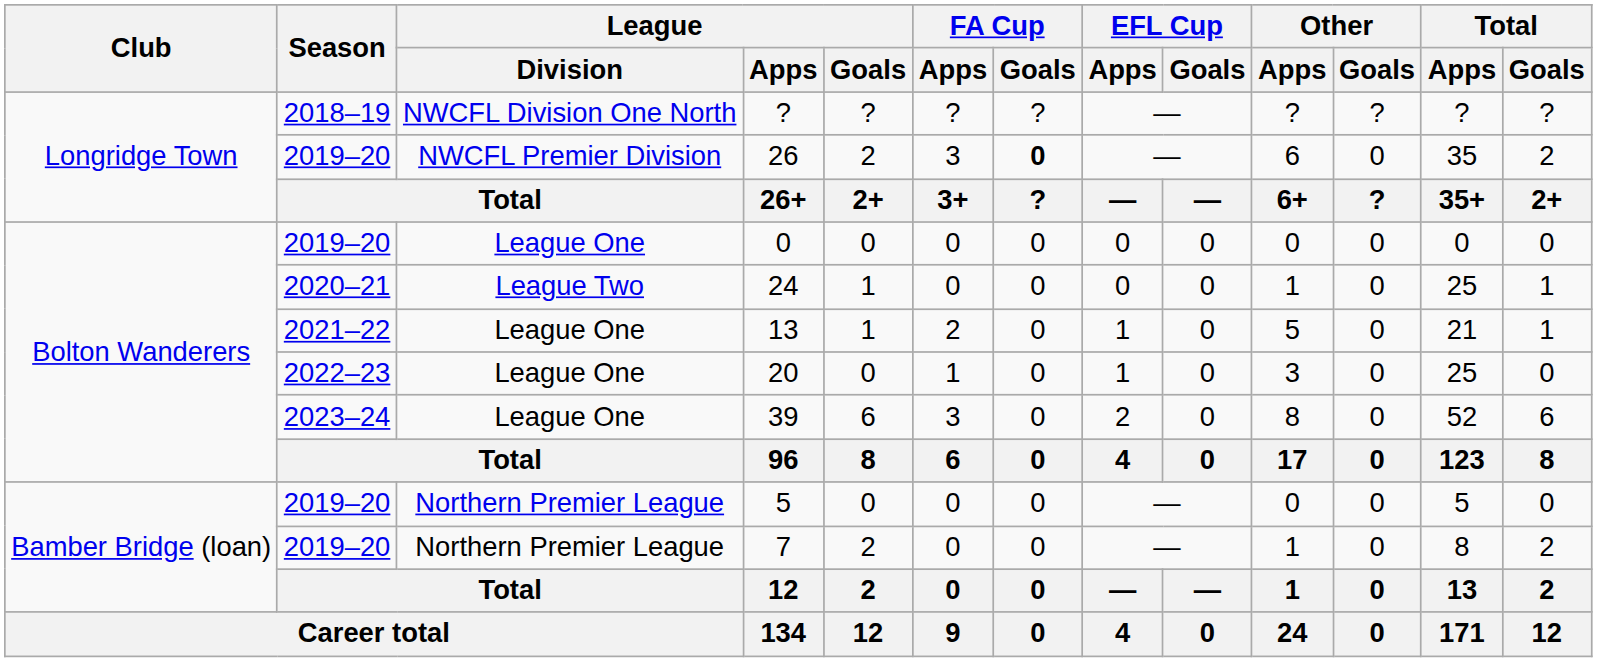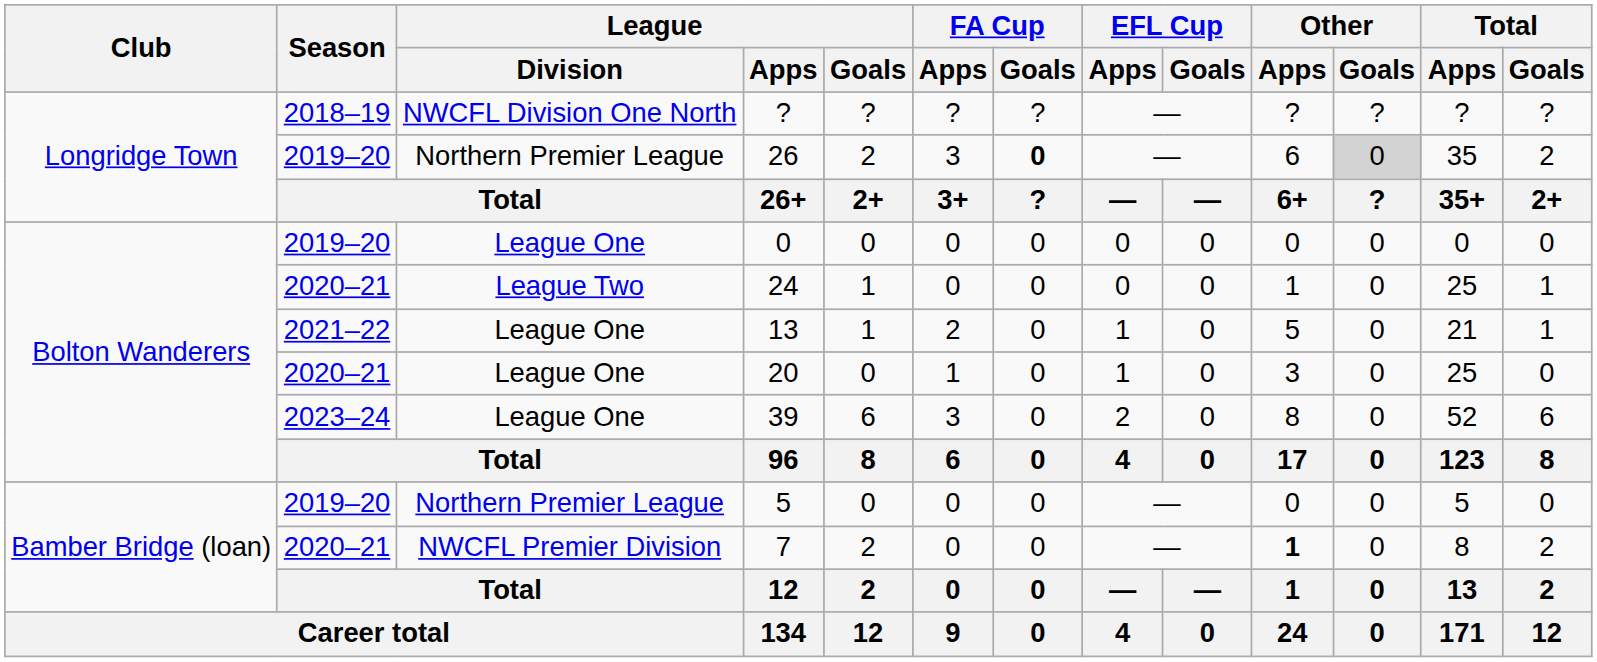26 | League / Division: NWCFL Premier Division -> Northern Premier League
26 | Other / Goals: no background -> lightgrey background
20 | Season: 2022–23 -> 2020–21
7 | Season: 2019–20 -> 2020–21
7 | League / Division: Northern Premier League -> NWCFL Premier Division
7 | Other / Apps: normal -> bold
